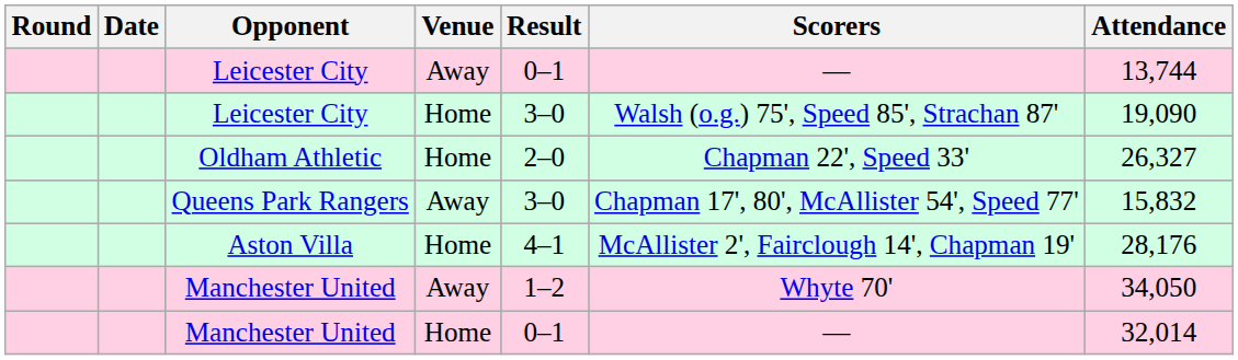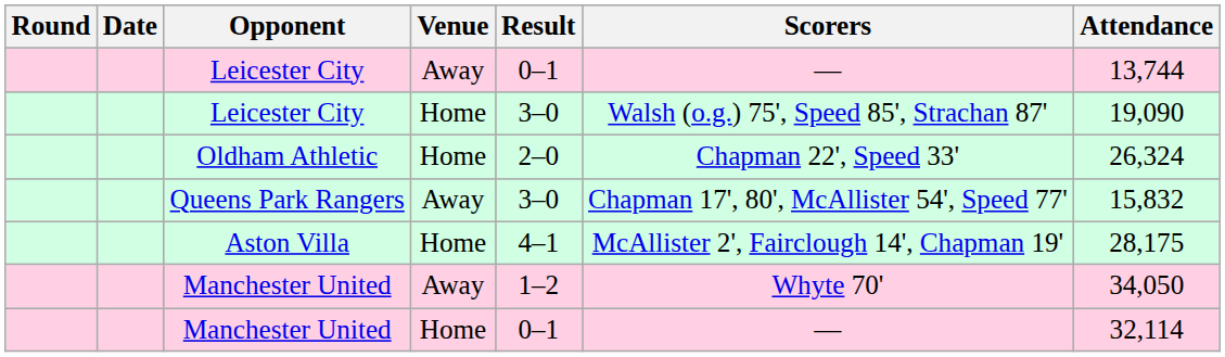Oldham Athletic | Attendance: 26,327 -> 26,324
Aston Villa | Attendance: 28,176 -> 28,175
Manchester United / Home | Attendance: 32,014 -> 32,114
